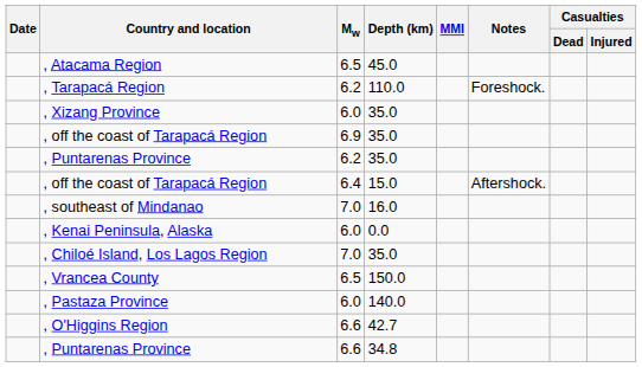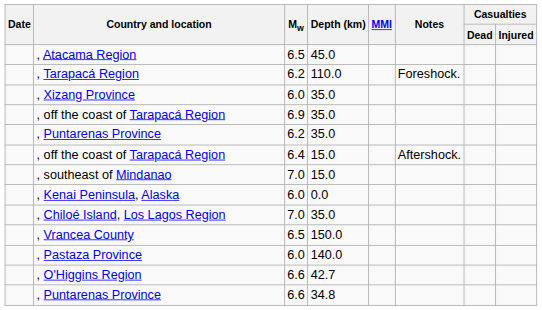, southeast of Mindanao | Depth (km): 16.0 -> 15.0
